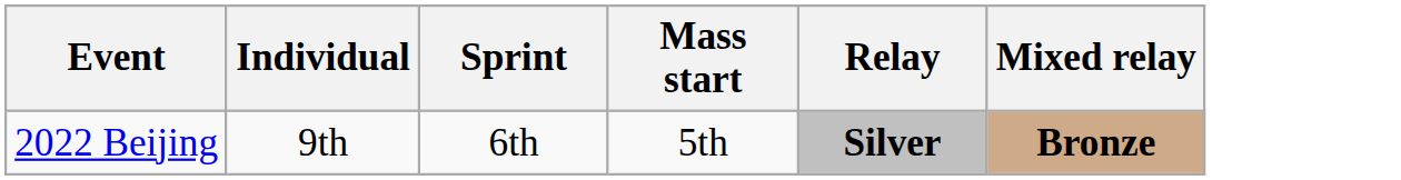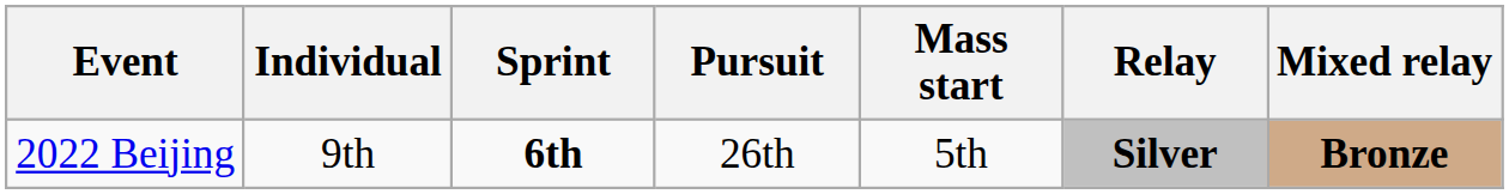+ column: Pursuit | 26th
2022 Beijing | Sprint: normal -> bold
